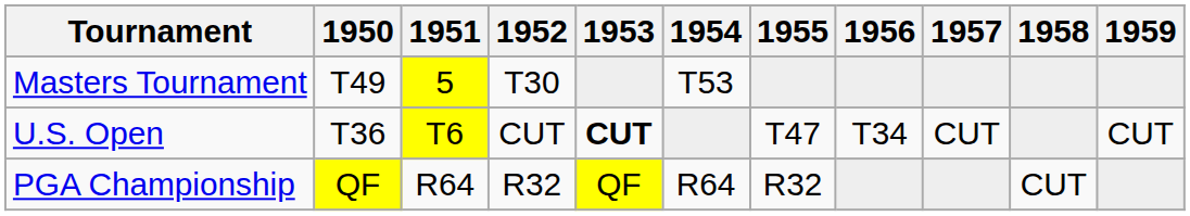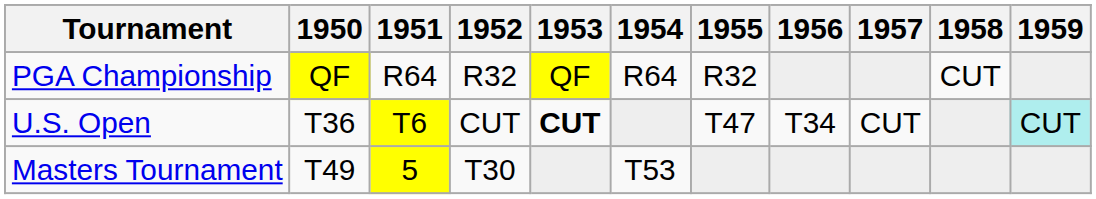rows swapped: Masters Tournament <-> PGA Championship
U.S. Open | 1959: no background -> paleturquoise background
